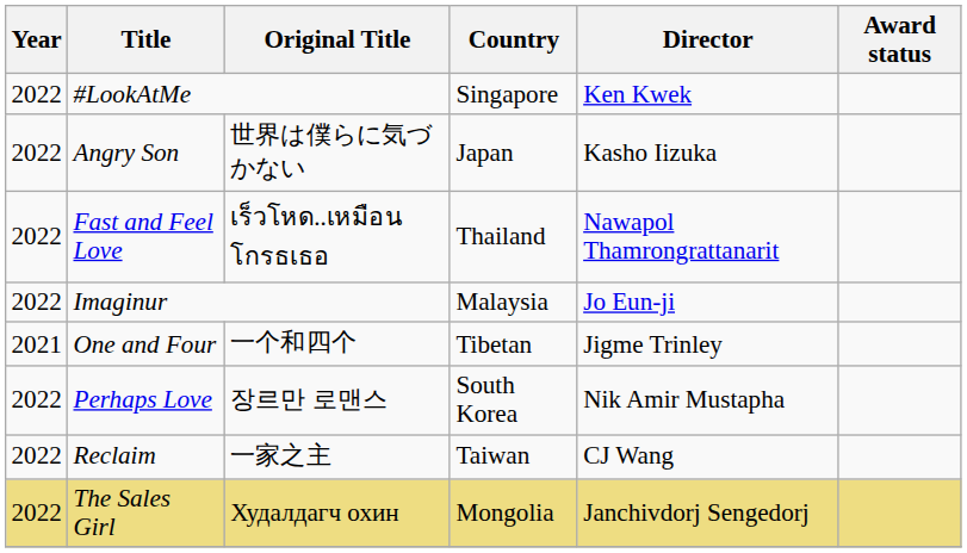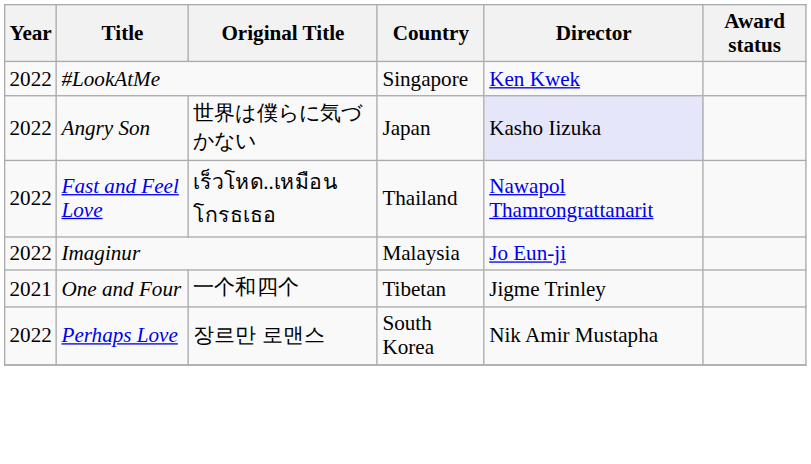Angry Son | Director: no background -> lavender background
- row: 2022 | Reclaim | 一家之主 | Taiwan | CJ Wang
- row: 2022 | The Sales Girl | Худалдагч охин | Mongolia | Janchivdorj Sengedorj
